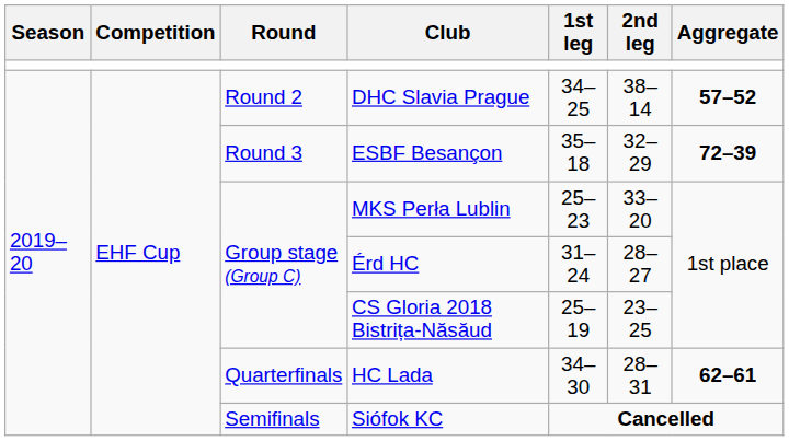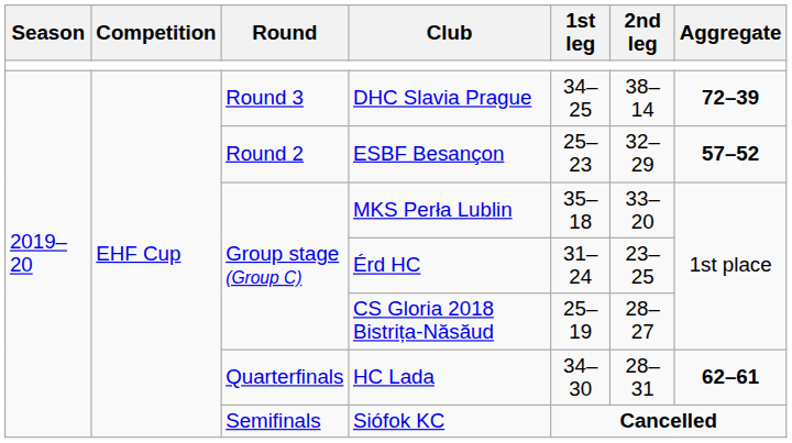DHC Slavia Prague | Round: Round 2 -> Round 3
DHC Slavia Prague | Aggregate: 57–52 -> 72–39
ESBF Besançon | Round: Round 3 -> Round 2
ESBF Besançon | 1st leg: 35–18 -> 25–23
ESBF Besançon | Aggregate: 72–39 -> 57–52
MKS Perła Lublin | 1st leg: 25–23 -> 35–18
Érd HC | 2nd leg: 28–27 -> 23–25
CS Gloria 2018 Bistrița-Năsăud | 2nd leg: 23–25 -> 28–27
